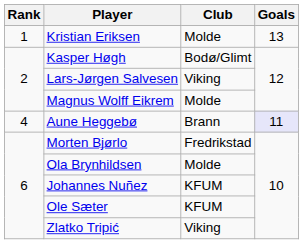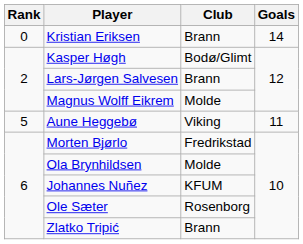Kristian Eriksen | Rank: 1 -> 0
Kristian Eriksen | Club: Molde -> Brann
Kristian Eriksen | Goals: 13 -> 14
Lars-Jørgen Salvesen | Club: Viking -> Brann
Aune Heggebø | Rank: 4 -> 5
Aune Heggebø | Club: Brann -> Viking
Aune Heggebø | Goals: lavender background -> no background
Ole Sæter | Club: KFUM -> Rosenborg
Zlatko Tripić | Club: Viking -> Brann
